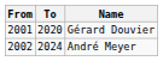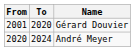André Meyer | From: 2002 -> 2020
